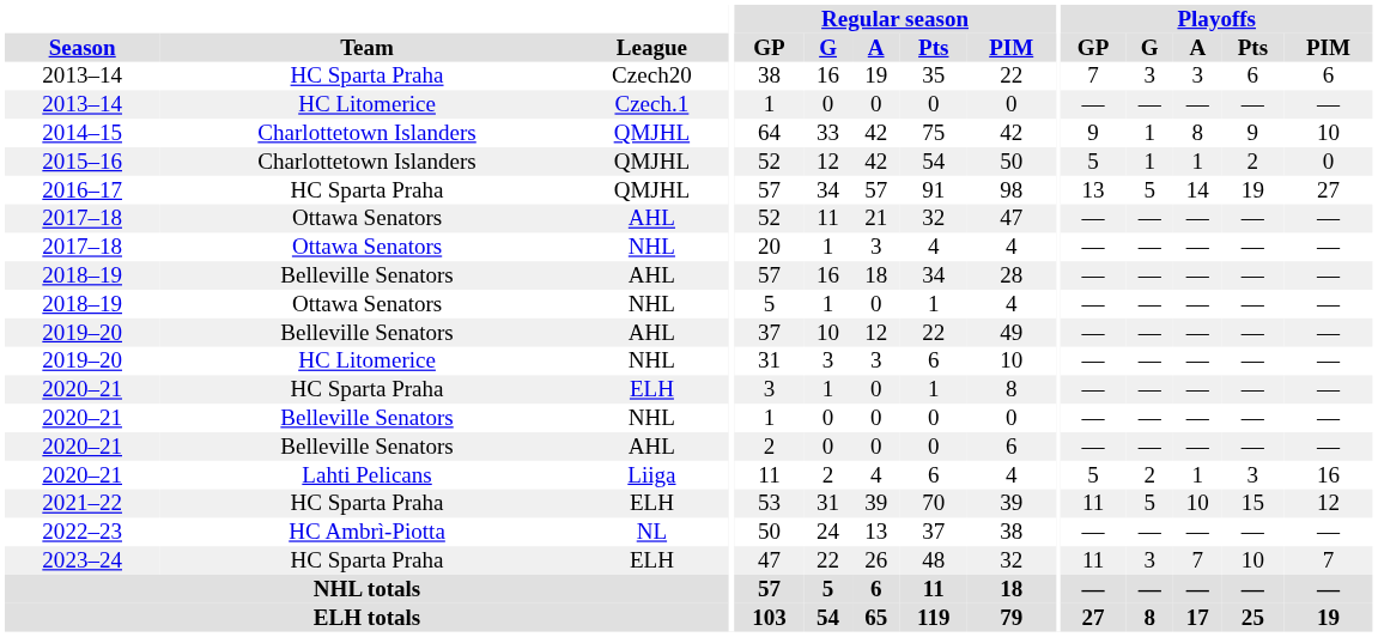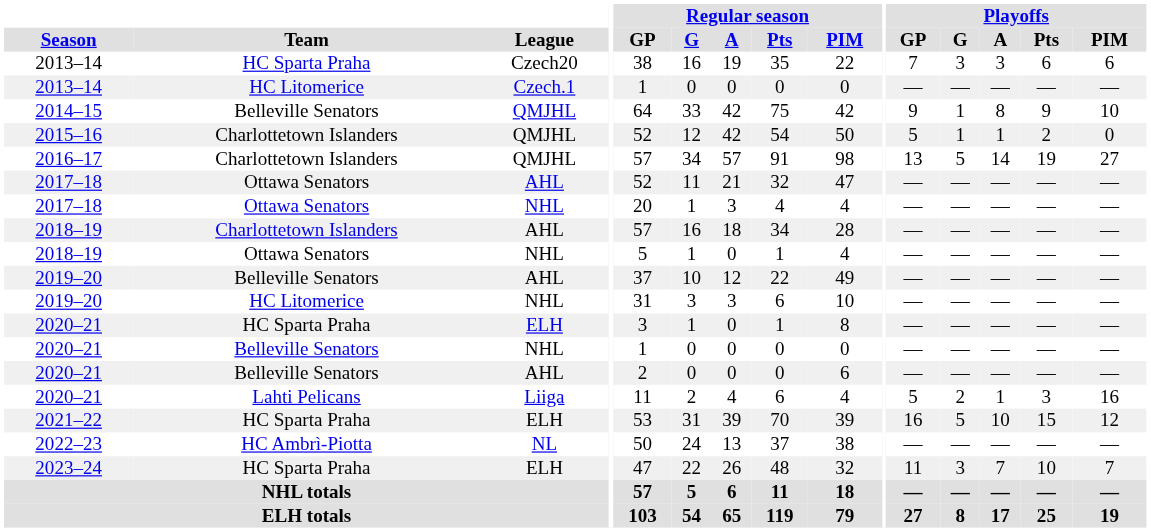2014–15 | Team: Charlottetown Islanders -> Belleville Senators
2016–17 | Team: HC Sparta Praha -> Charlottetown Islanders
2018–19 / AHL | Team: Belleville Senators -> Charlottetown Islanders
2021–22 | Playoffs / GP: 11 -> 16
